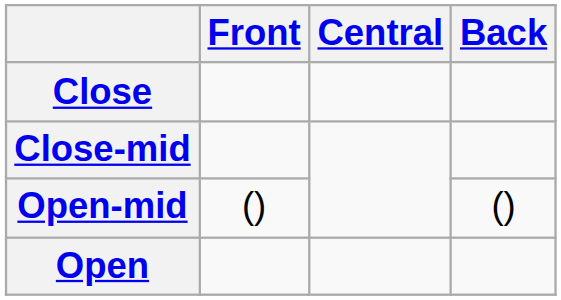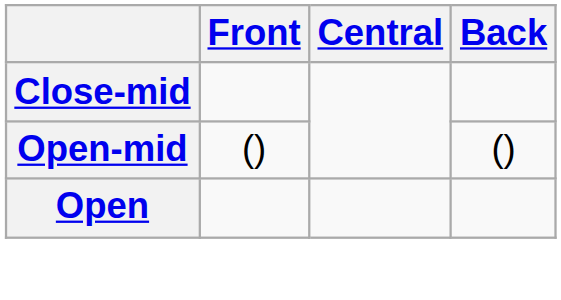- row: Close
